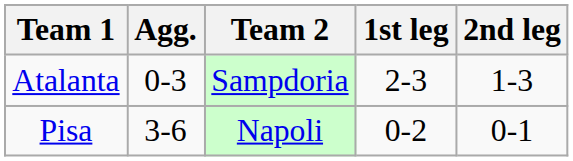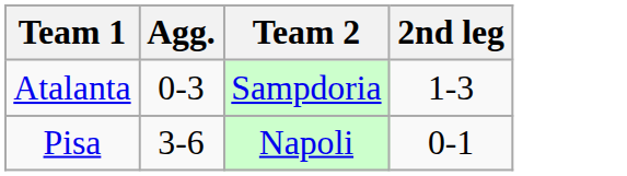- column: 1st leg | 2-3 | 0-2
